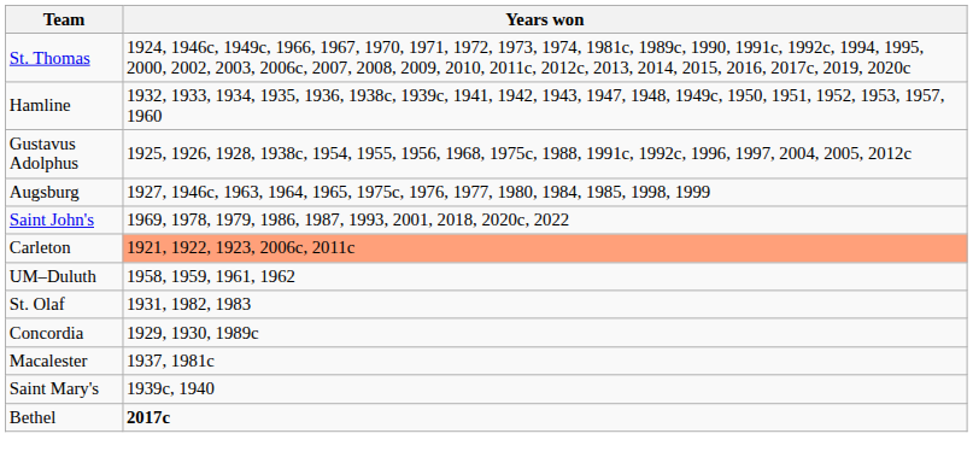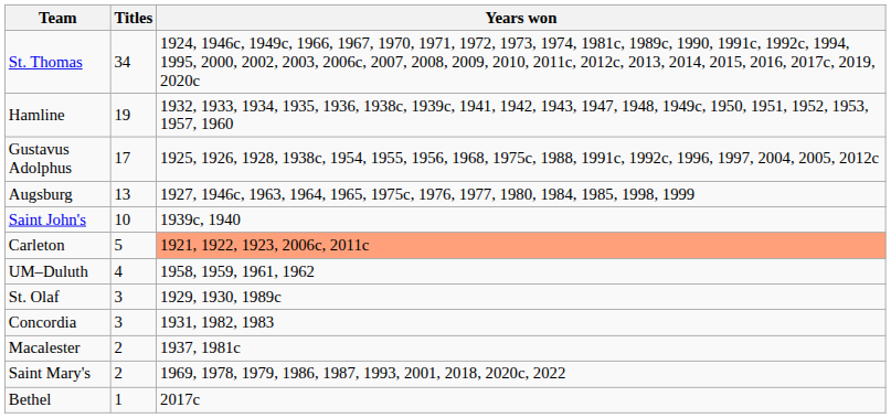+ column: Titles | 34 | 19 | 17 | 13 | 10 | 5 | 4 | 3 | 3 | 2 | 2 | 1
Saint John's | Years won: 1969, 1978, 1979, 1986, 1987, 1993, 2001, 2018, 2020c, 2022 -> 1939c, 1940
St. Olaf | Years won: 1931, 1982, 1983 -> 1929, 1930, 1989c
Concordia | Years won: 1929, 1930, 1989c -> 1931, 1982, 1983
Saint Mary's | Years won: 1939c, 1940 -> 1969, 1978, 1979, 1986, 1987, 1993, 2001, 2018, 2020c, 2022
Bethel | Years won: bold -> normal
